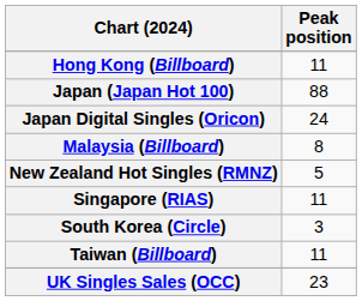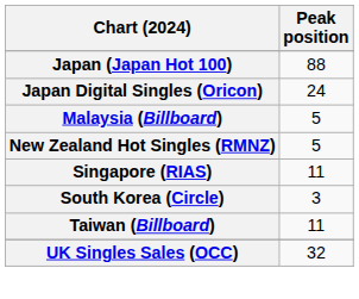- row: Hong Kong (Billboard) | 11
Malaysia (Billboard) | Peak position: 8 -> 5
UK Singles Sales (OCC) | Peak position: 23 -> 32
